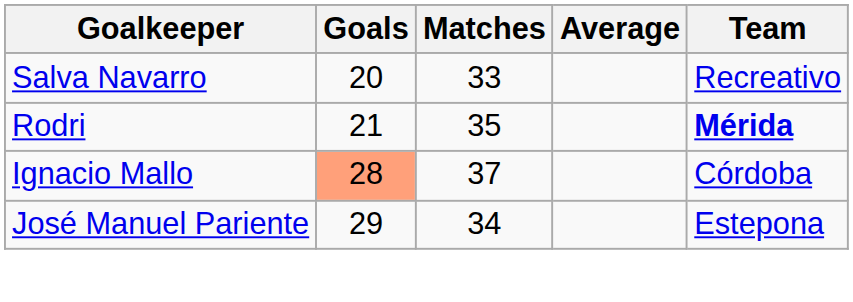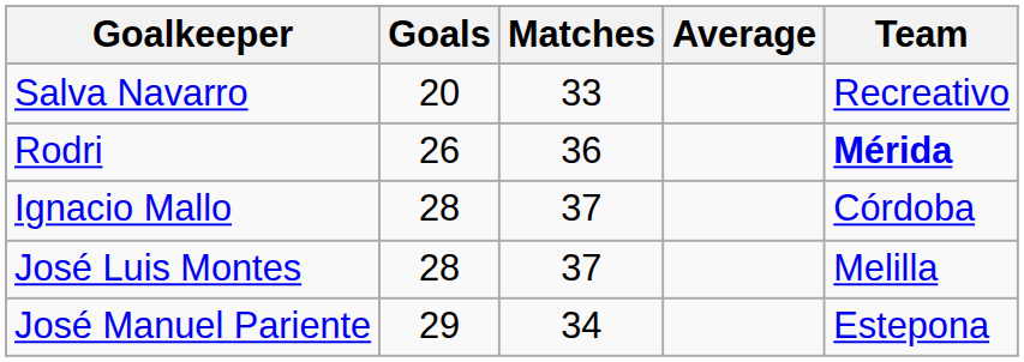Rodri | Goals: 21 -> 26
Rodri | Matches: 35 -> 36
Ignacio Mallo | Goals: lightsalmon background -> no background
+ row: José Luis Montes | 28 | 37 | Melilla
